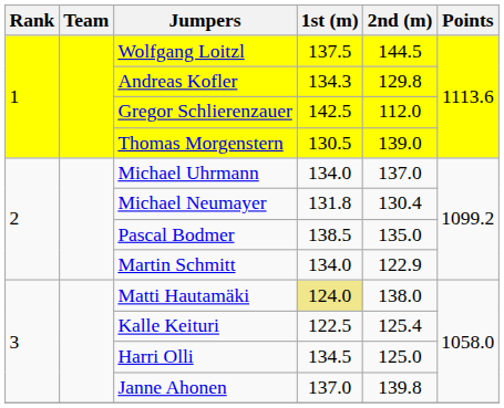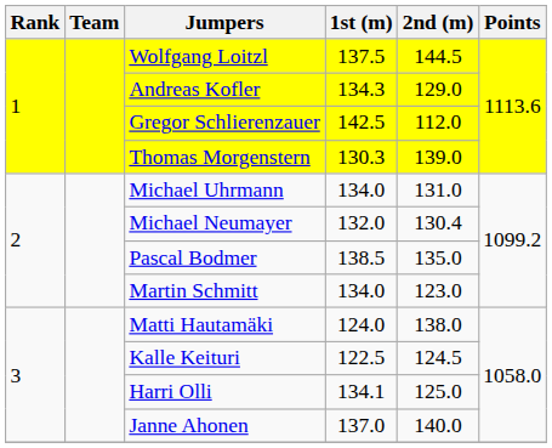Andreas Kofler | 2nd (m): 129.8 -> 129.0
Thomas Morgenstern | 1st (m): 130.5 -> 130.3
Michael Uhrmann | 2nd (m): 137.0 -> 131.0
Michael Neumayer | 1st (m): 131.8 -> 132.0
Martin Schmitt | 2nd (m): 122.9 -> 123.0
Matti Hautamäki | 1st (m): khaki background -> no background
Kalle Keituri | 2nd (m): 125.4 -> 124.5
Harri Olli | 1st (m): 134.5 -> 134.1
Janne Ahonen | 2nd (m): 139.8 -> 140.0
